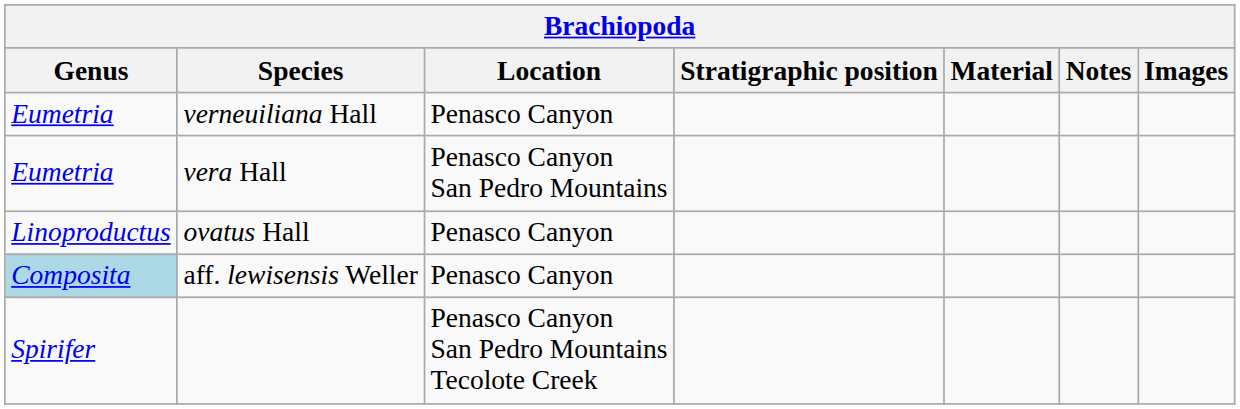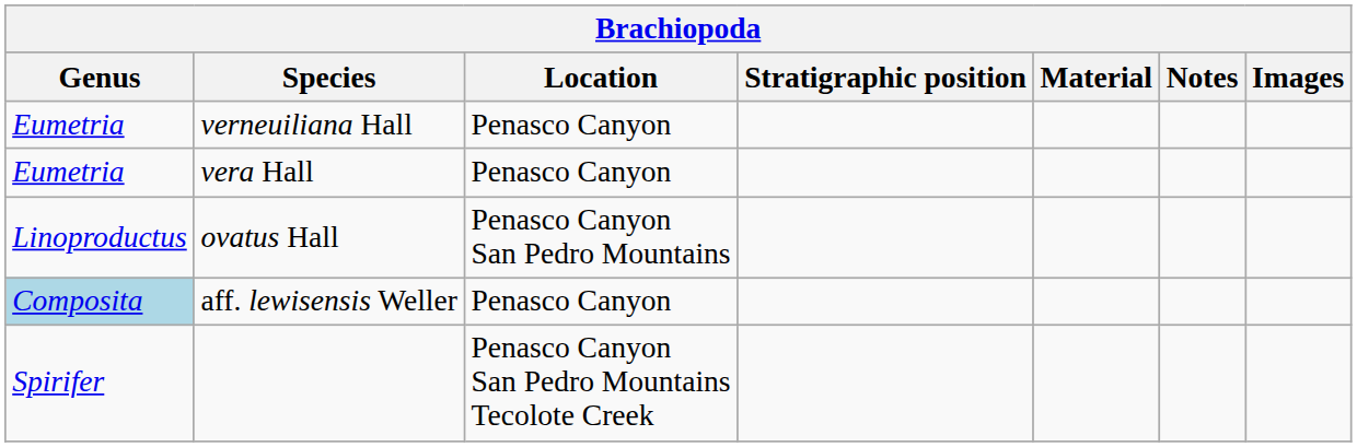vera Hall | Location: Penasco Canyon San Pedro Mountains -> Penasco Canyon
ovatus Hall | Location: Penasco Canyon -> Penasco Canyon San Pedro Mountains
